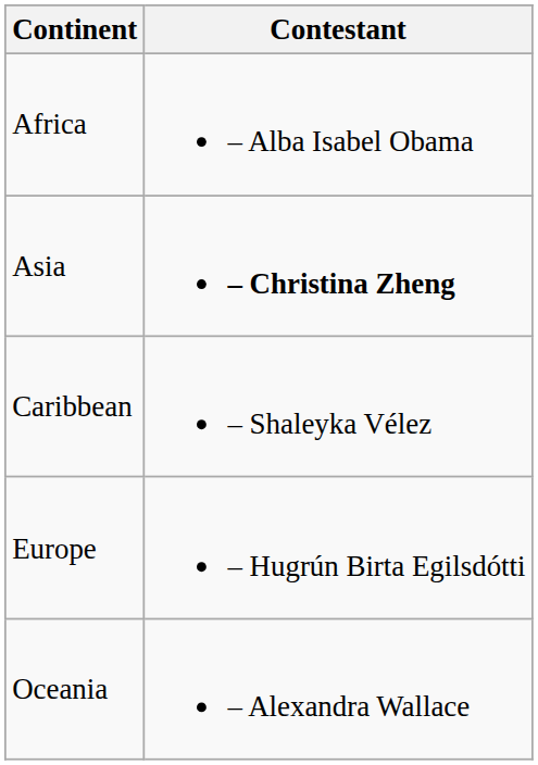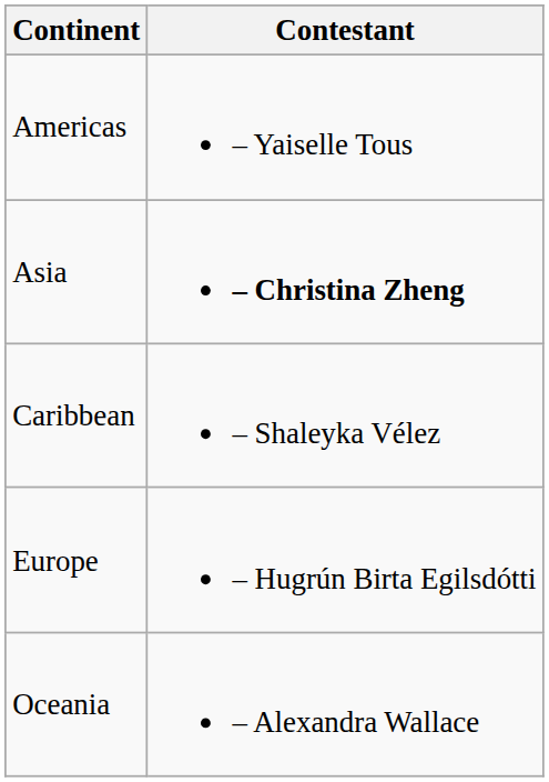- row: Africa | – Alba Isabel Obama
+ row: Americas | – Yaiselle Tous
